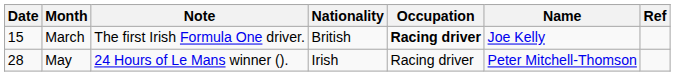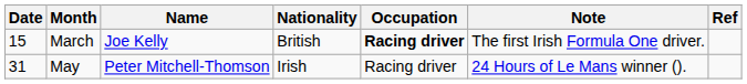columns swapped: Name <-> Note
May | Date: 28 -> 31
